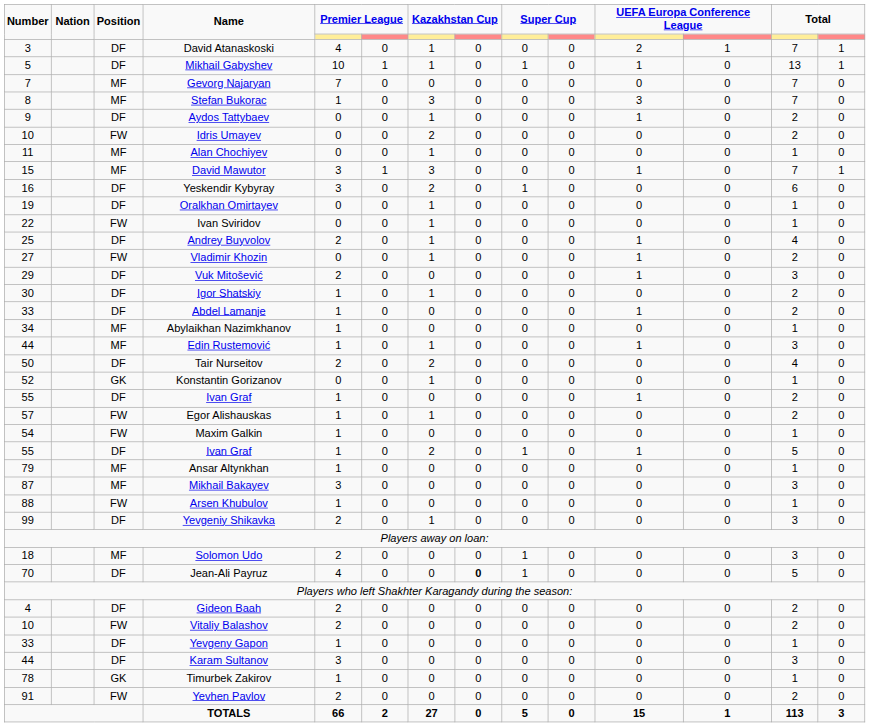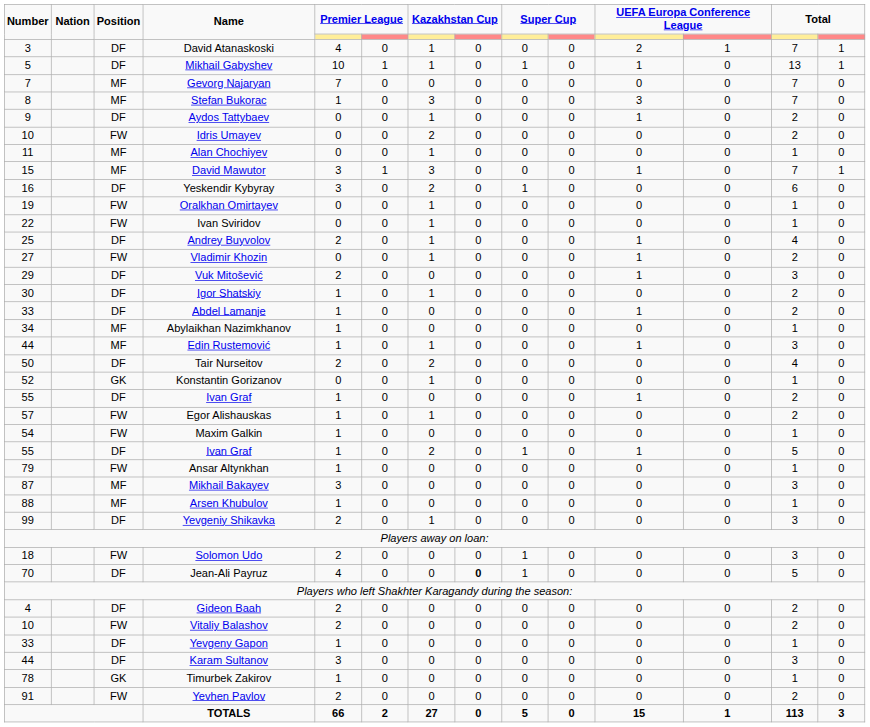Oralkhan Omirtayev | Position: DF -> FW
Ansar Altynkhan | Position: MF -> FW
Arsen Khubulov | Position: FW -> MF
Solomon Udo | Position: MF -> FW
